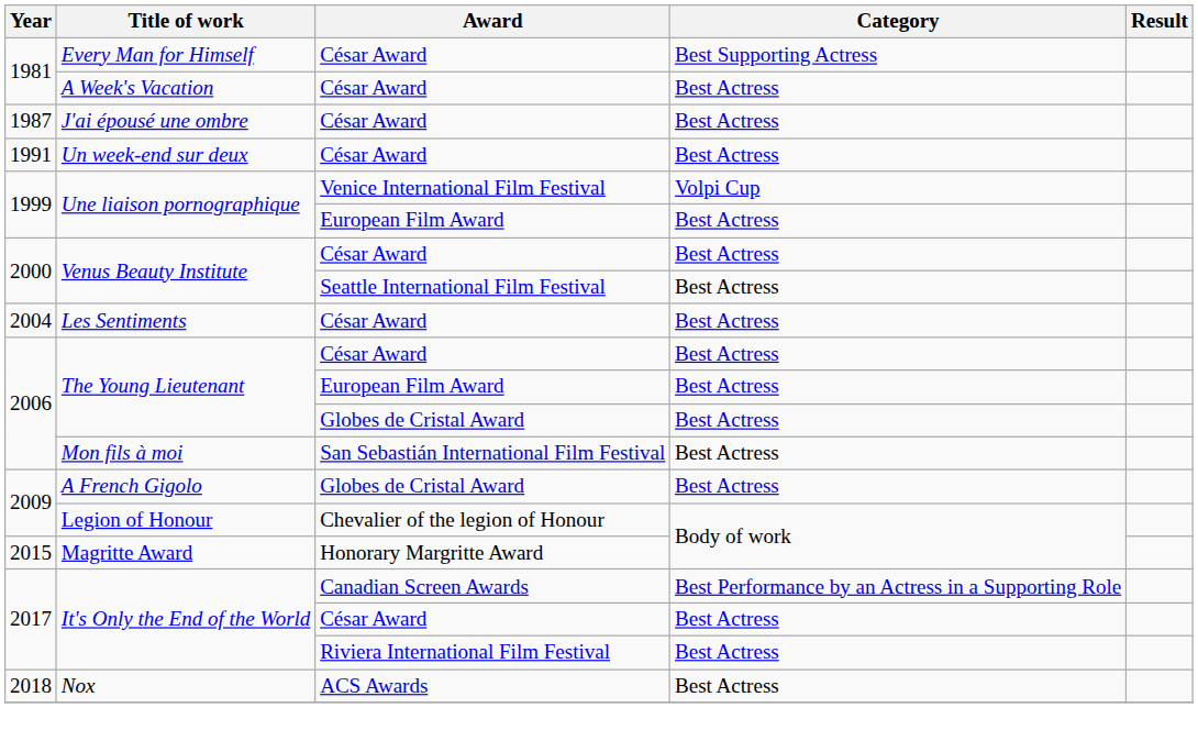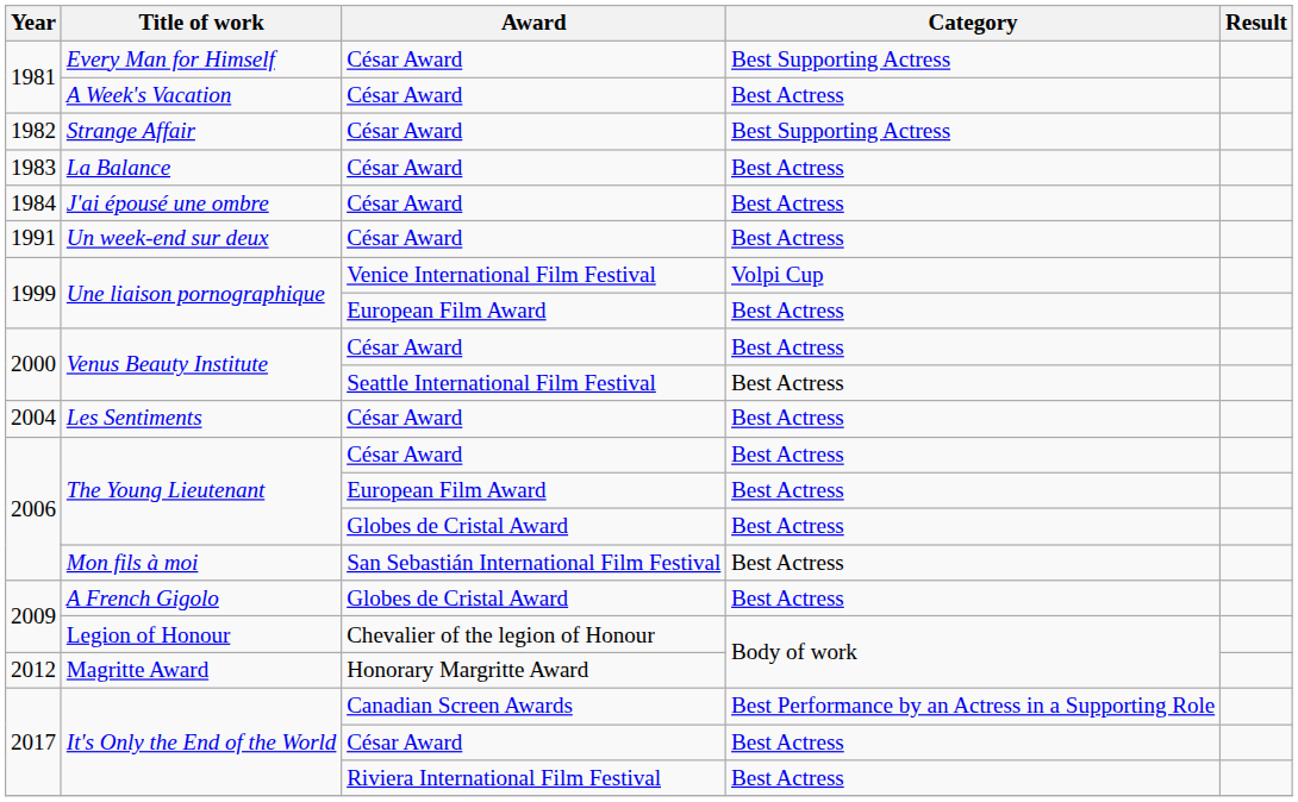+ row: 1982 | Strange Affair | César Award | Best Supporting Actress
+ row: 1983 | La Balance | César Award | Best Actress
J'ai épousé une ombre | Year: 1987 -> 1984
Magritte Award | Year: 2015 -> 2012
- row: 2018 | Nox | ACS Awards | Best Actress
